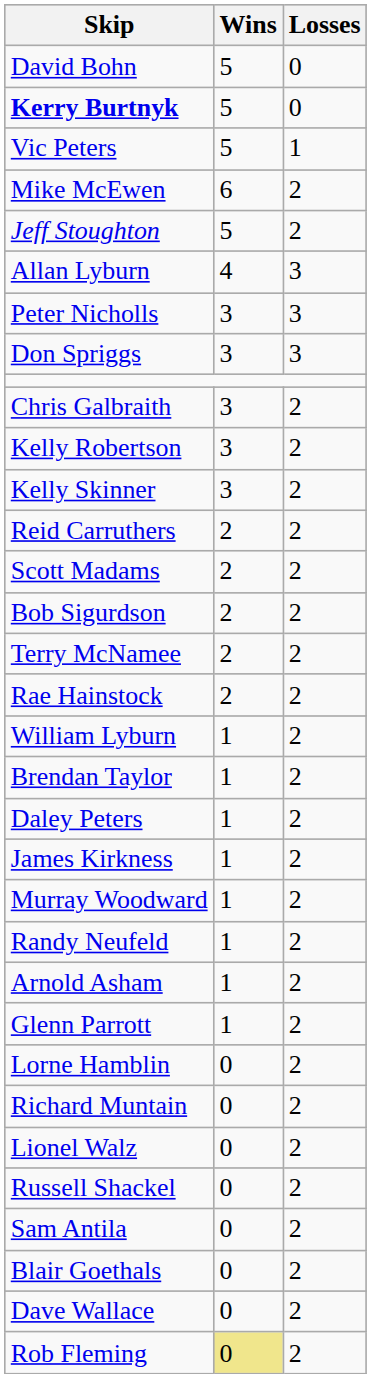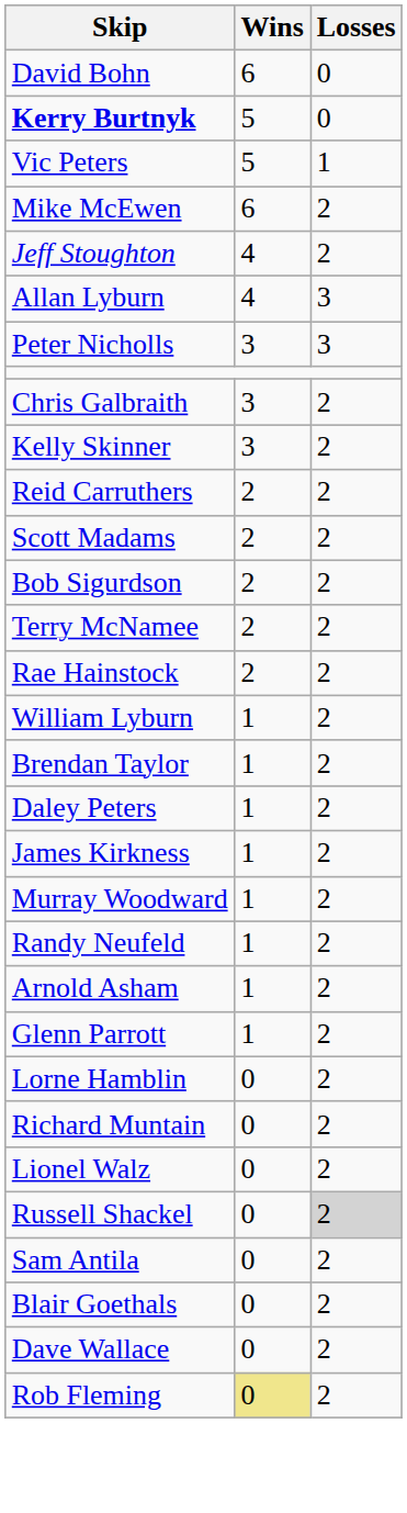David Bohn | Wins: 5 -> 6
Jeff Stoughton | Wins: 5 -> 4
- row: Don Spriggs | 3 | 3
- row: Kelly Robertson | 3 | 2
Russell Shackel | Losses: no background -> lightgrey background
